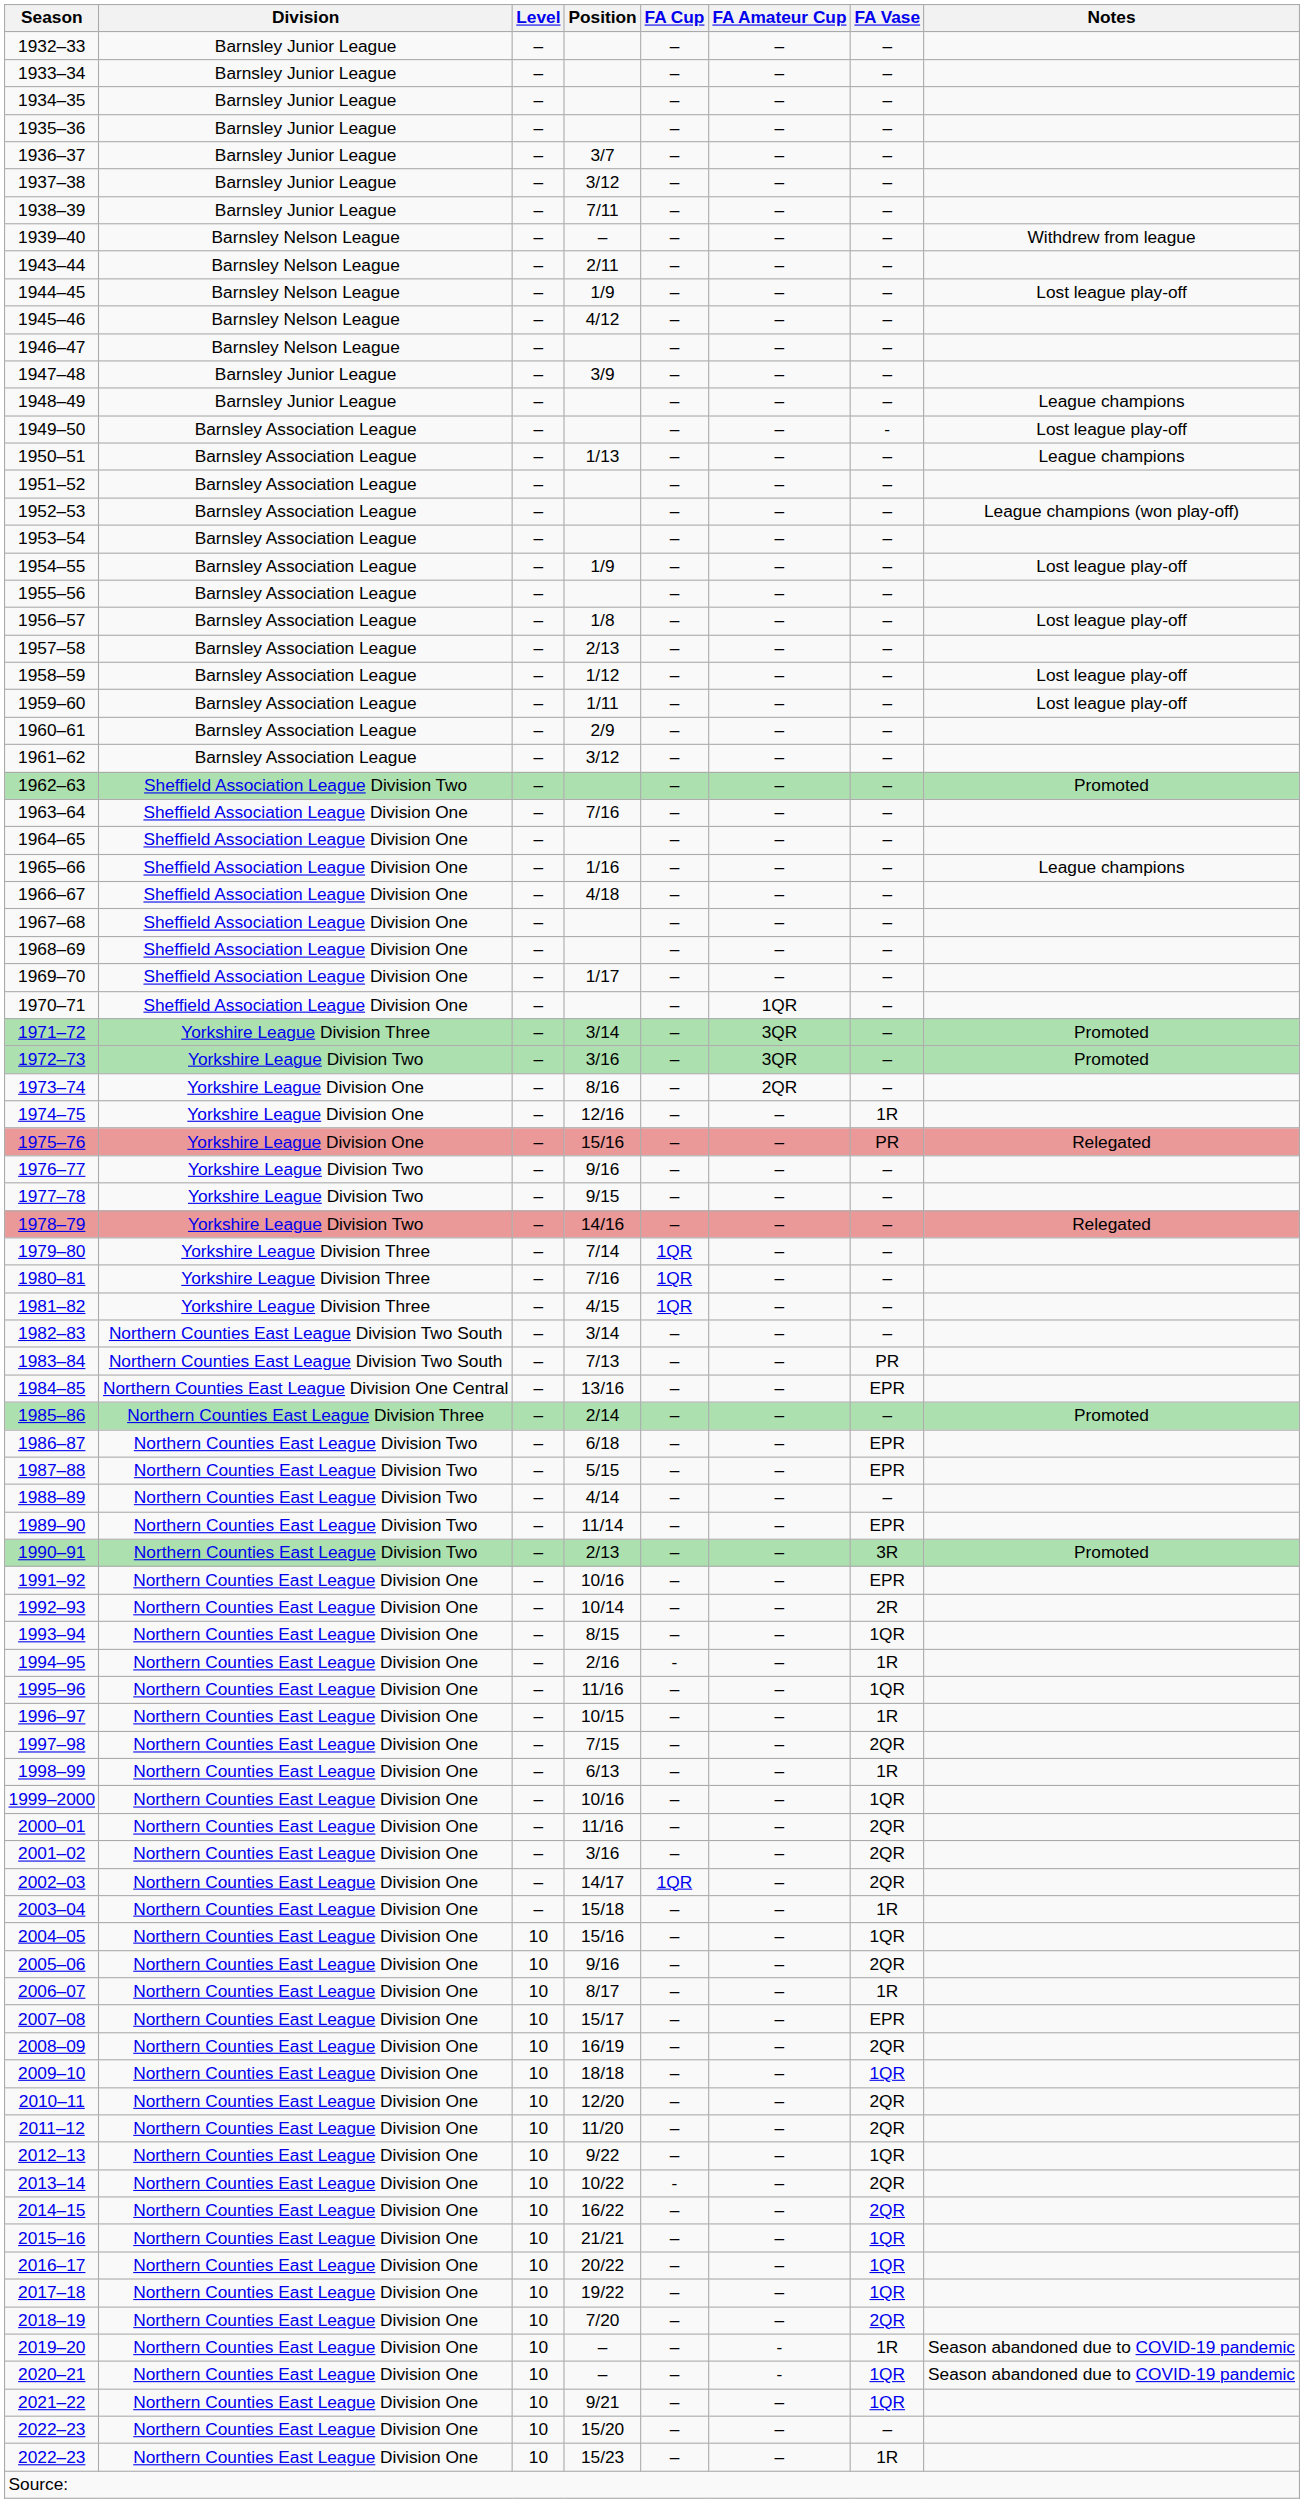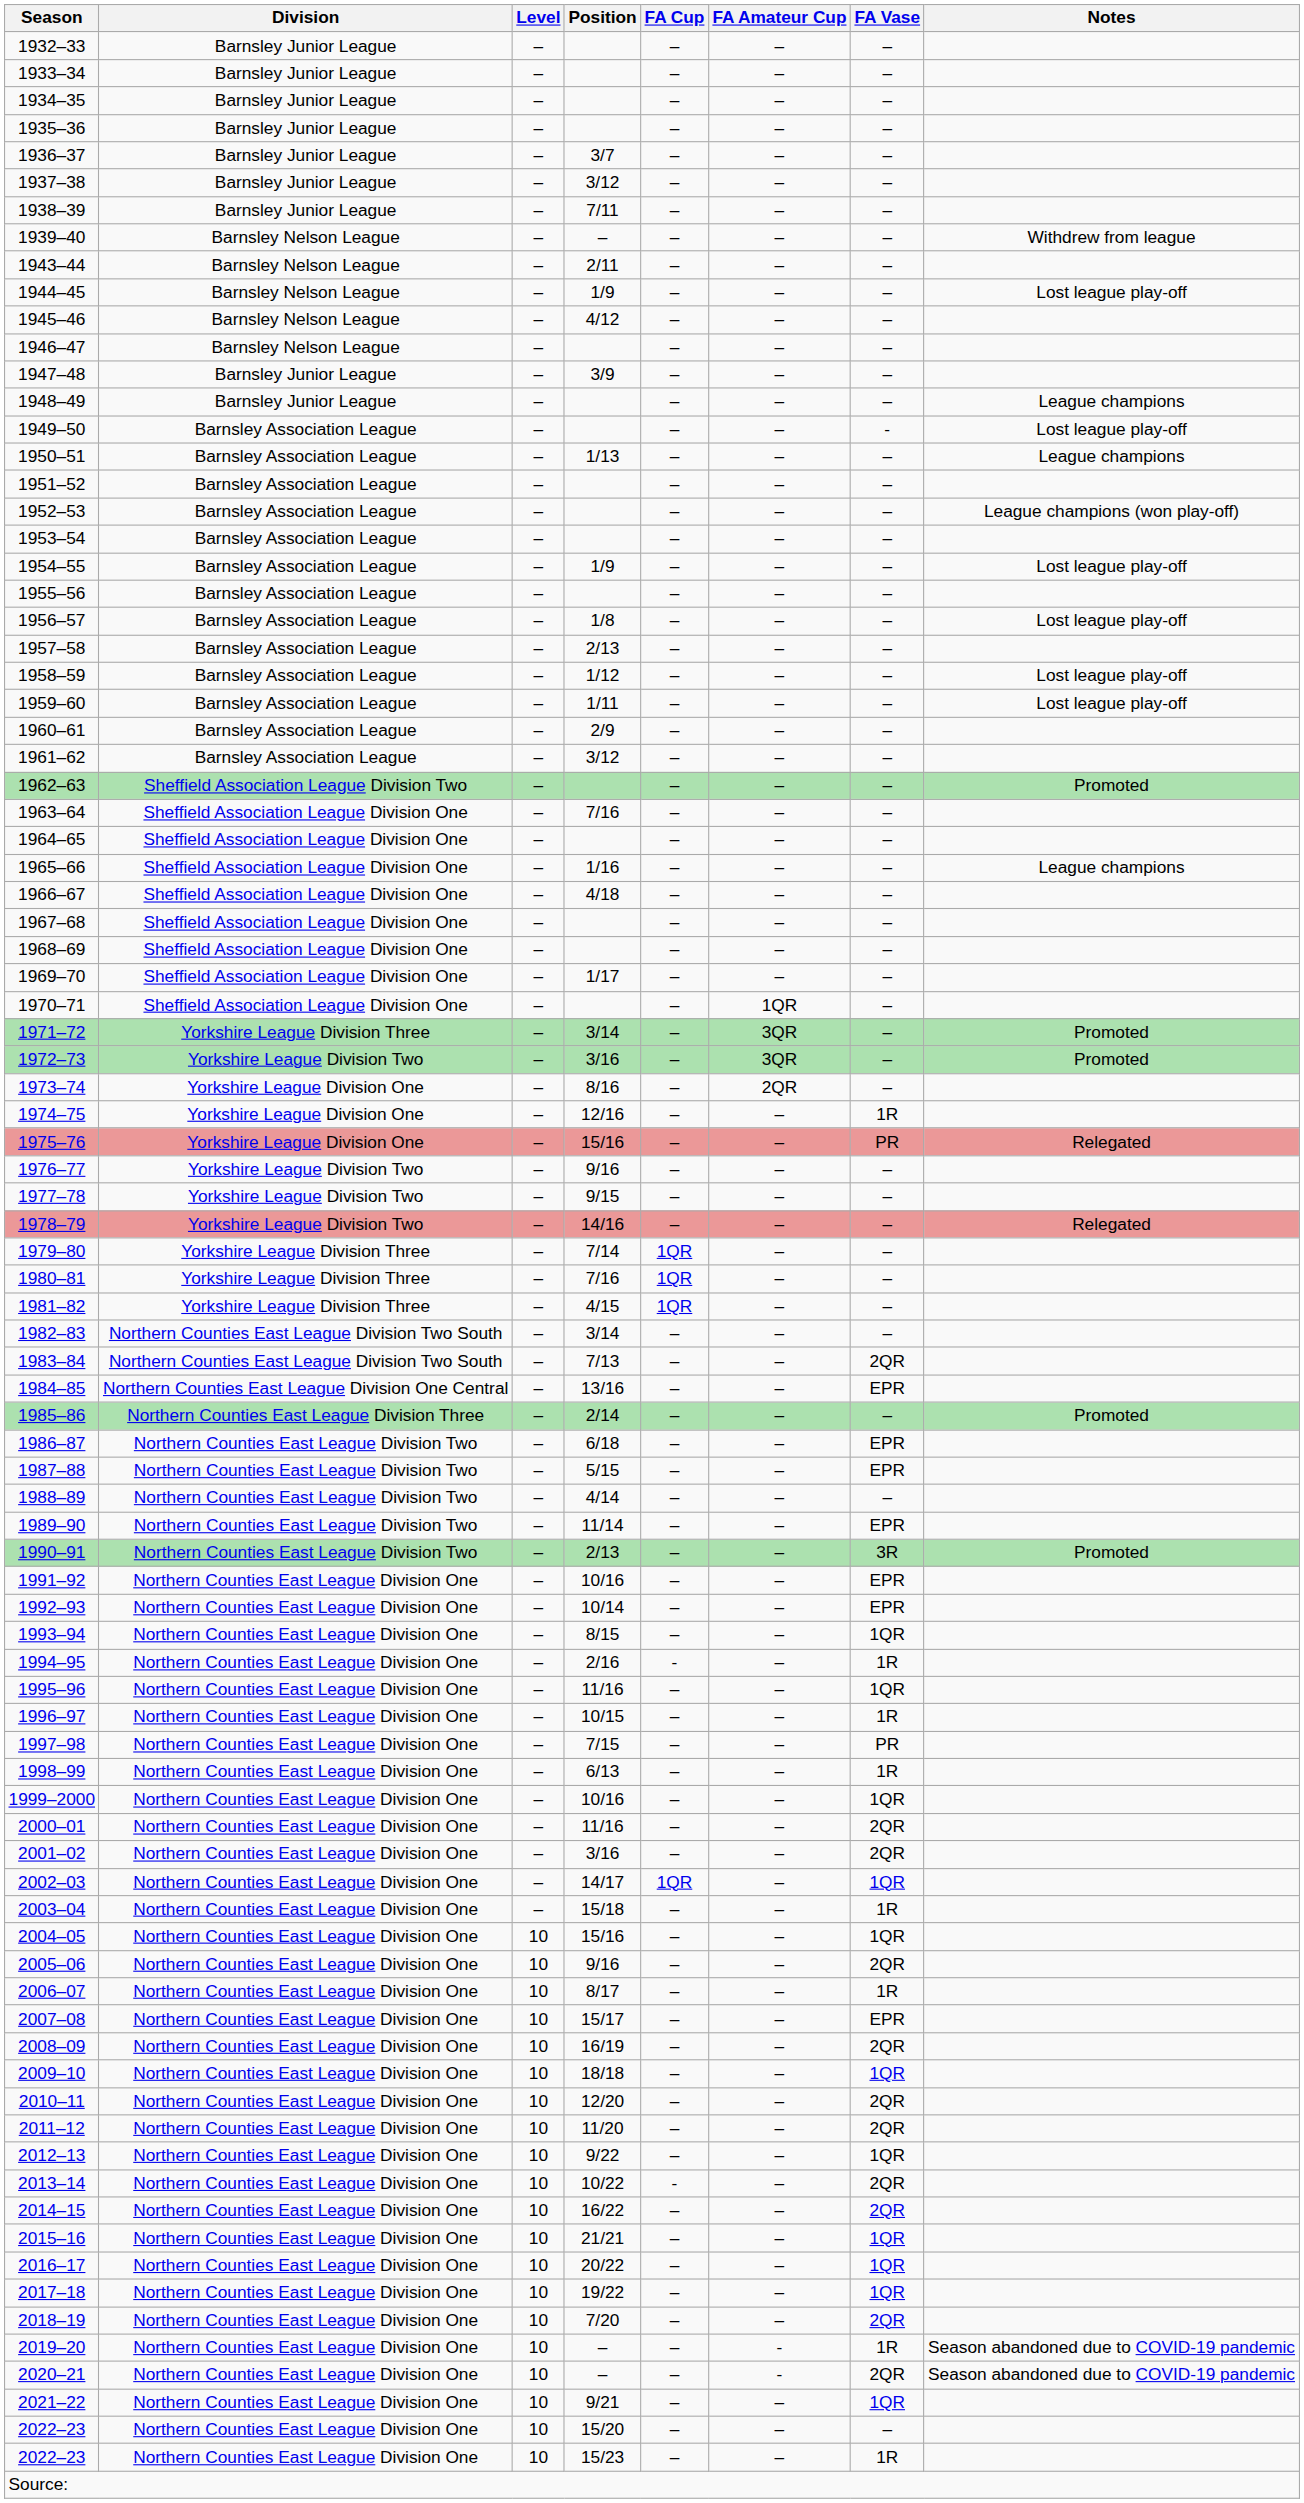1983–84 | FA Vase: PR -> 2QR
1992–93 | FA Vase: 2R -> EPR
1997–98 | FA Vase: 2QR -> PR
2002–03 | FA Vase: 2QR -> 1QR
2020–21 | FA Vase: 1QR -> 2QR
